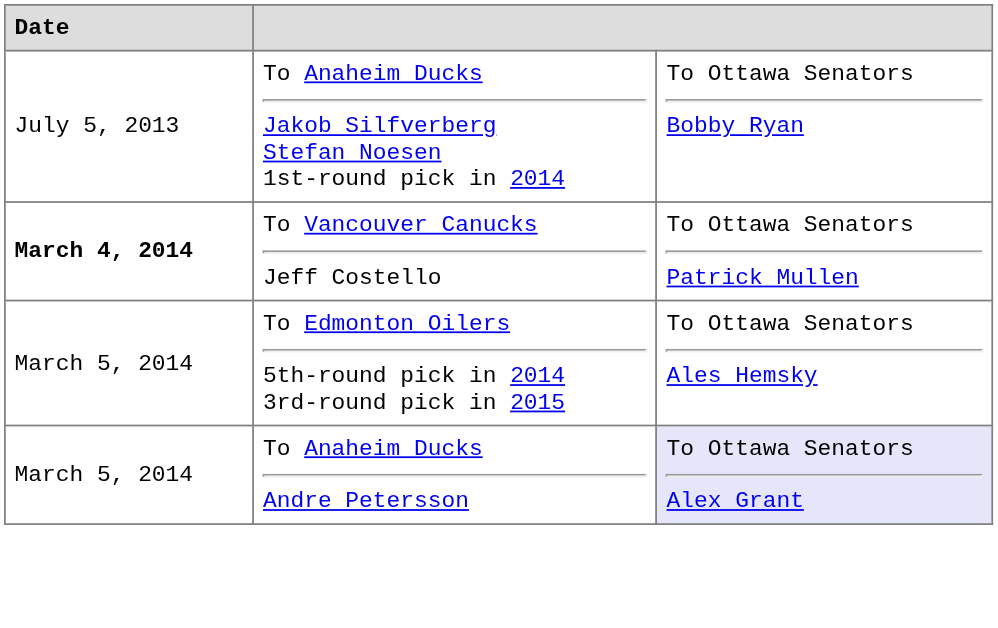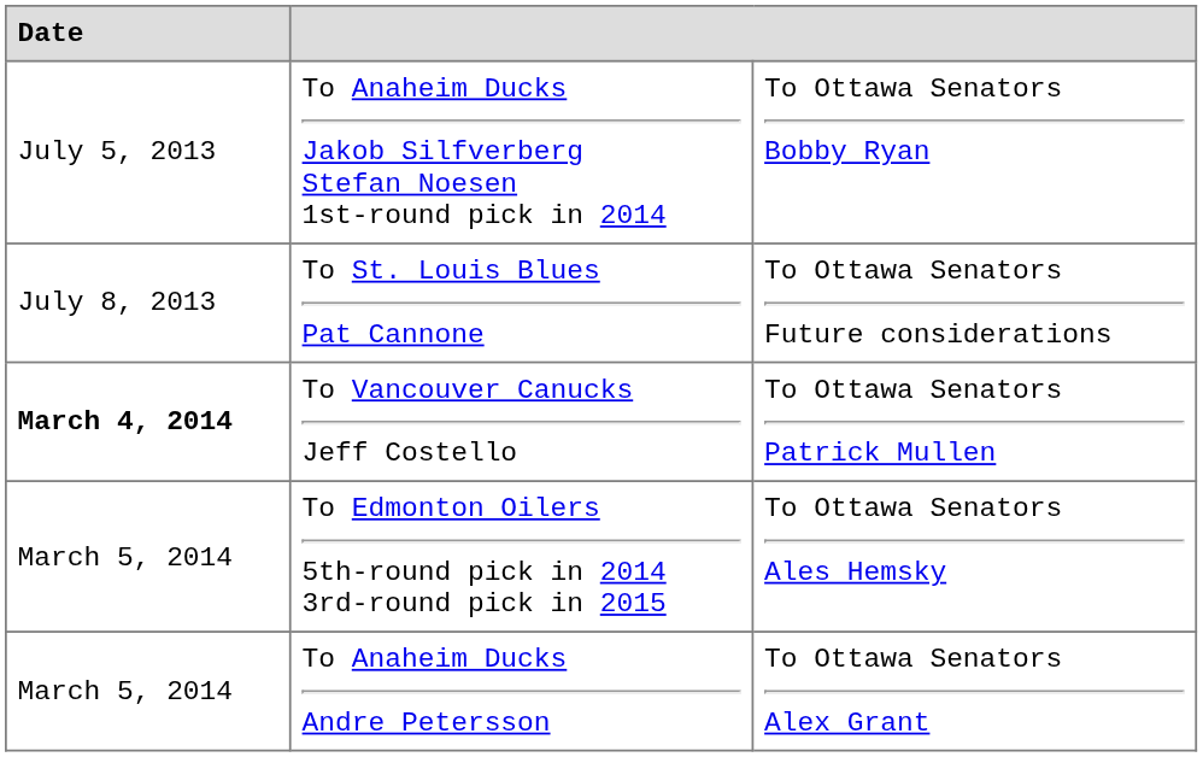+ row: July 8, 2013 | To St. Louis Blues Pat Cannone | To Ottawa Senators Future considerations
To Anaheim Ducks Andre Petersson | column 3: lavender background -> no background
